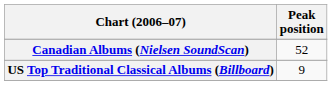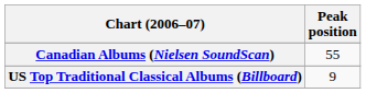Canadian Albums (Nielsen SoundScan) | Peak position: 52 -> 55
